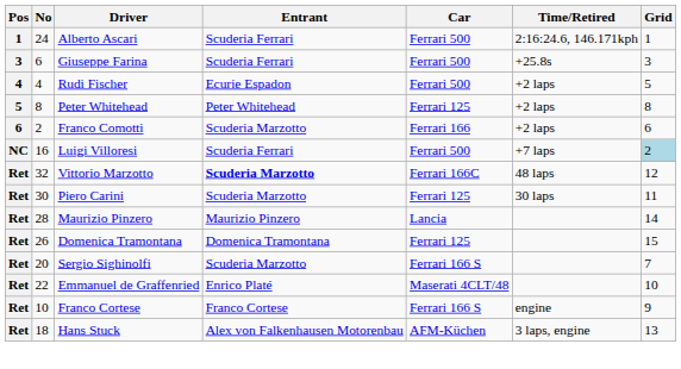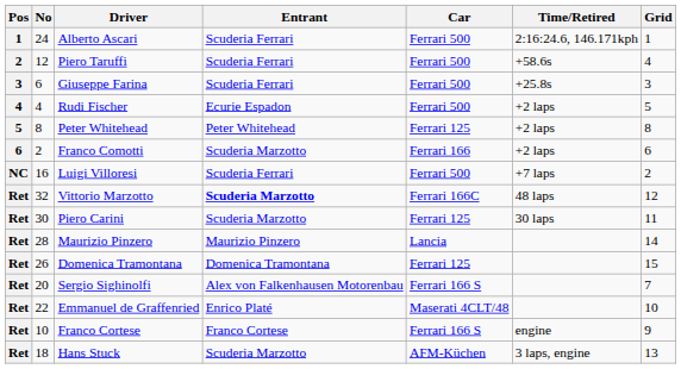+ row: 2 | 12 | Piero Taruffi | Scuderia Ferrari | Ferrari 500 | +58.6s | 4
Luigi Villoresi | Grid: lightblue background -> no background
Sergio Sighinolfi | Entrant: Scuderia Marzotto -> Alex von Falkenhausen Motorenbau
Hans Stuck | Entrant: Alex von Falkenhausen Motorenbau -> Scuderia Marzotto
